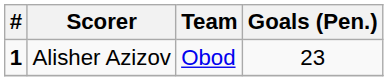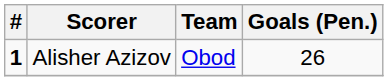Alisher Azizov | Goals (Pen.): 23 -> 26
